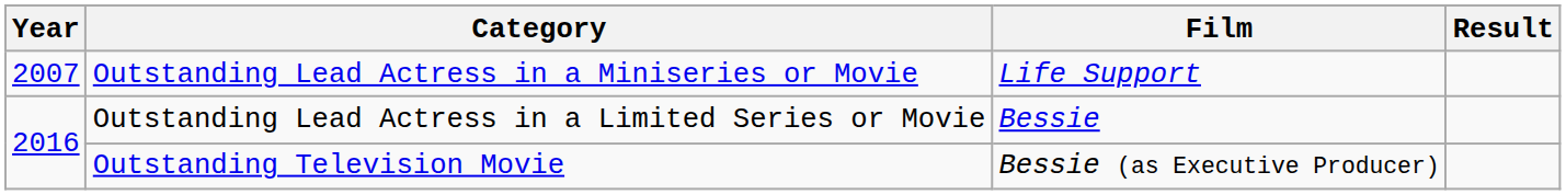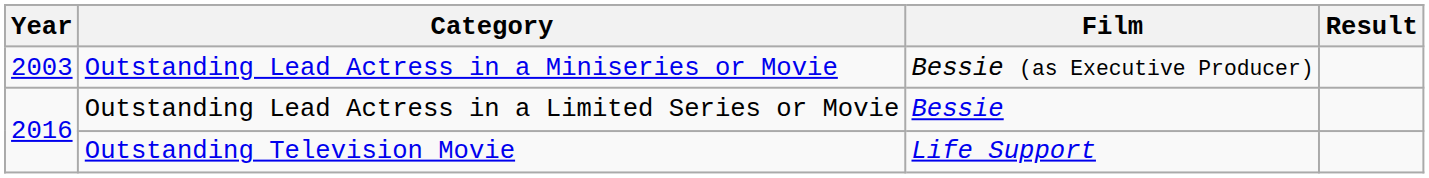Outstanding Lead Actress in a Miniseries or Movie | Year: 2007 -> 2003
Outstanding Lead Actress in a Miniseries or Movie | Film: Life Support -> Bessie (as Executive Producer)
Outstanding Television Movie | Film: Bessie (as Executive Producer) -> Life Support
